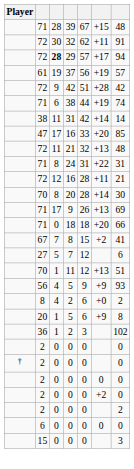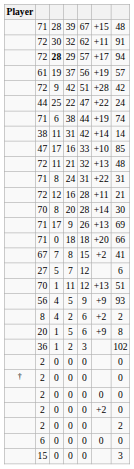+ row: 44 | 25 | 22 | 47 | +22 | 24
47 / 16 | column 6: +20 -> +10
8 / 2 | column 6: +0 -> +2
